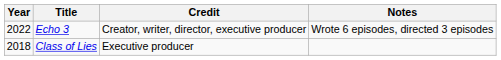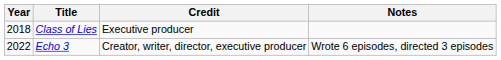rows swapped: Class of Lies <-> Echo 3
